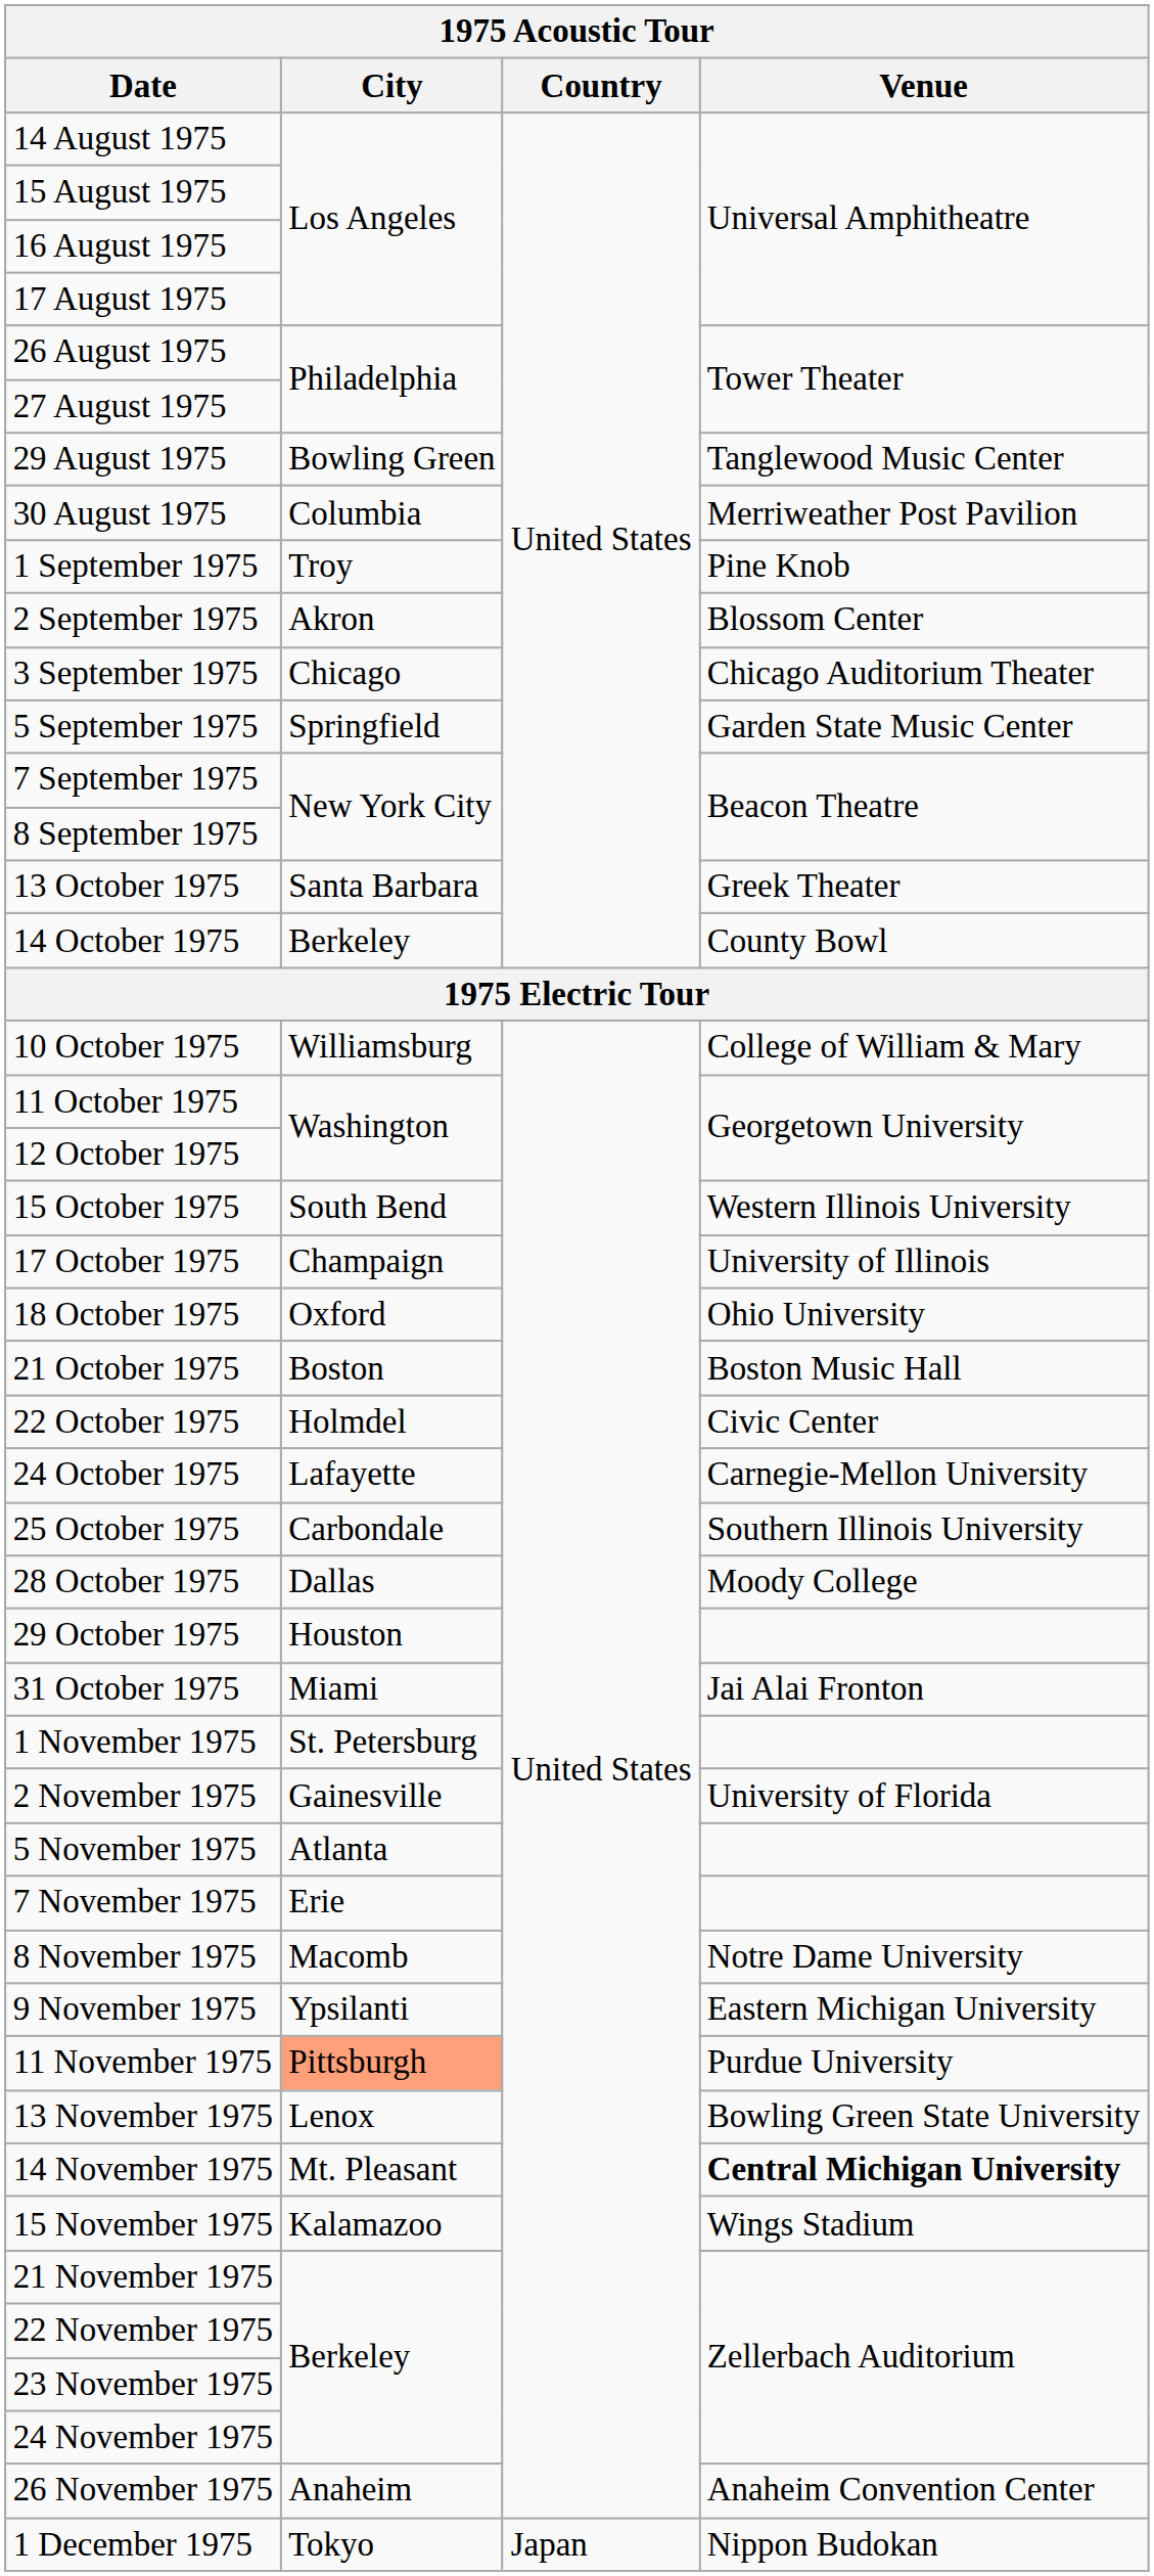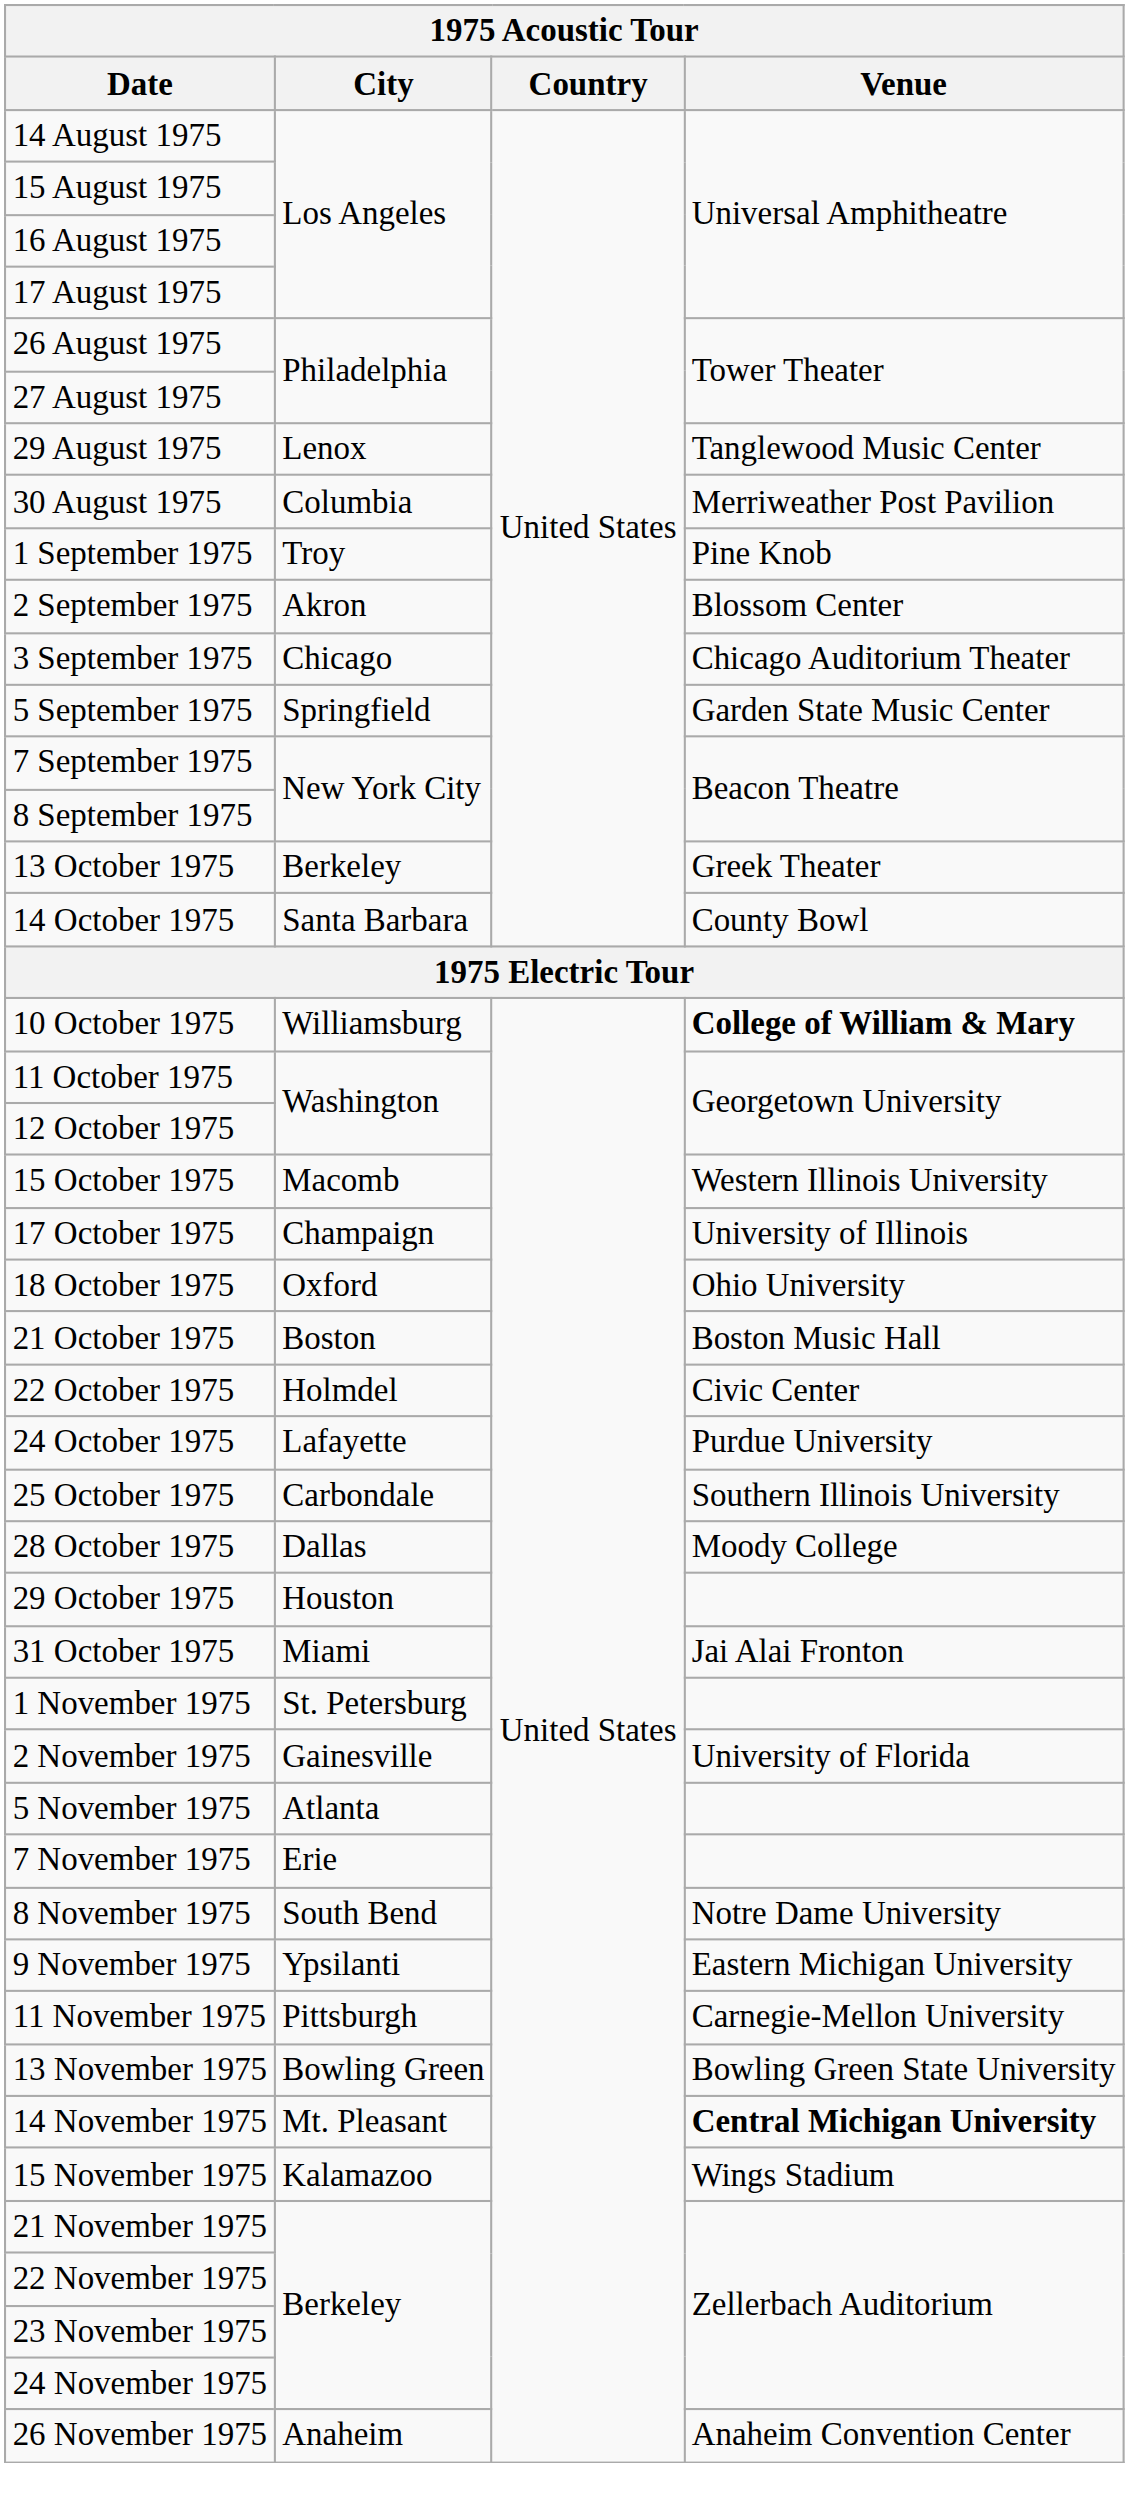29 August 1975 | City: Bowling Green -> Lenox
13 October 1975 | City: Santa Barbara -> Berkeley
14 October 1975 | City: Berkeley -> Santa Barbara
10 October 1975 | Venue: normal -> bold
15 October 1975 | City: South Bend -> Macomb
24 October 1975 | Venue: Carnegie-Mellon University -> Purdue University
8 November 1975 | City: Macomb -> South Bend
11 November 1975 | City: lightsalmon background -> no background
11 November 1975 | Venue: Purdue University -> Carnegie-Mellon University
13 November 1975 | City: Lenox -> Bowling Green
- row: 1 December 1975 | Tokyo | Japan | Nippon Budokan
